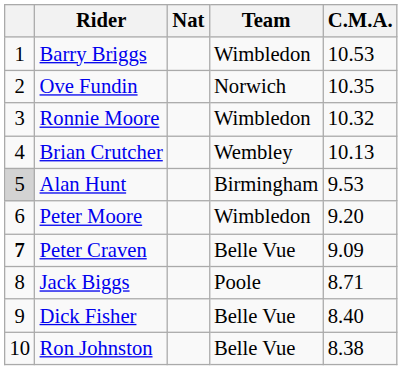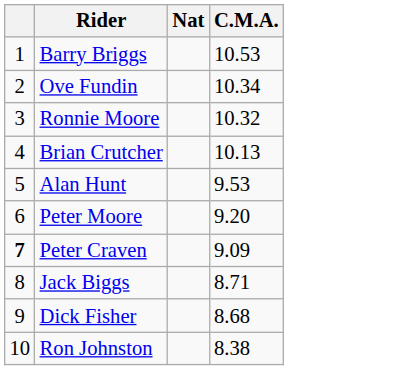- column: Team | Wimbledon | Norwich | Wimbledon | Wembley | Birmingham | Wimbledon | Belle Vue | Poole | Belle Vue | Belle Vue
Ove Fundin | C.M.A.: 10.35 -> 10.34
Alan Hunt | column 1: lightgrey background -> no background
Dick Fisher | C.M.A.: 8.40 -> 8.68
